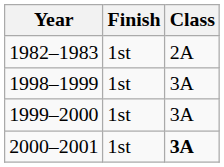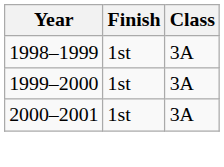- row: 1982–1983 | 1st | 2A
2000–2001 | Class: bold -> normal
